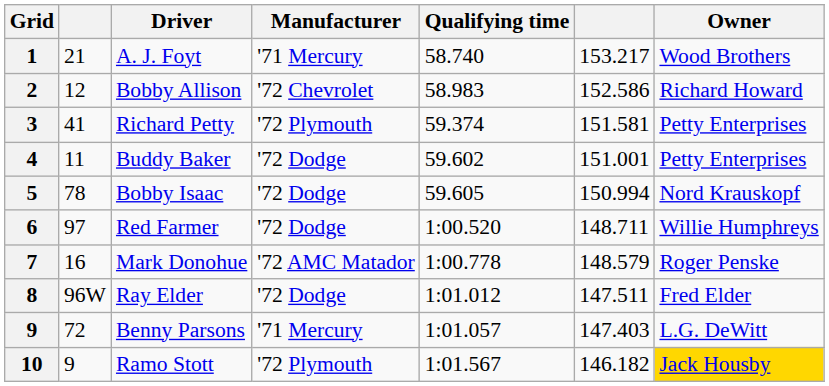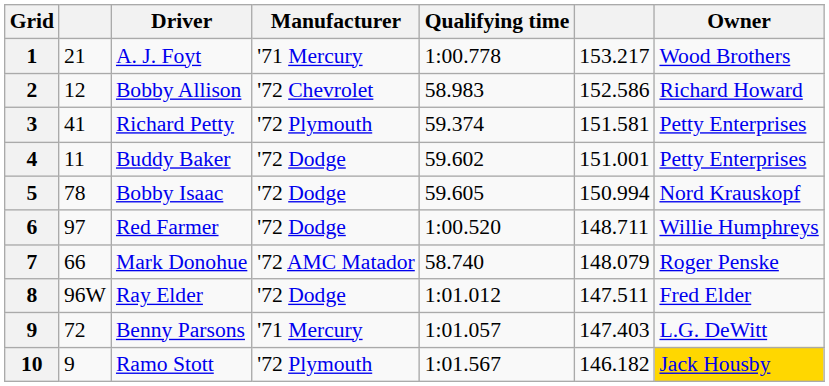A. J. Foyt | Qualifying time: 58.740 -> 1:00.778
Mark Donohue | column 2: 16 -> 66
Mark Donohue | Qualifying time: 1:00.778 -> 58.740
Mark Donohue | column 6: 148.579 -> 148.079
